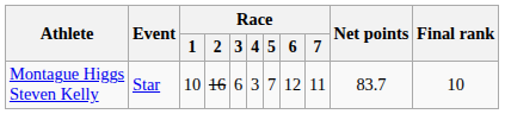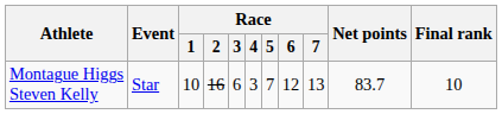Montague Higgs Steven Kelly | Race / 7: 11 -> 13
